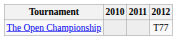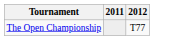- column: 2010
